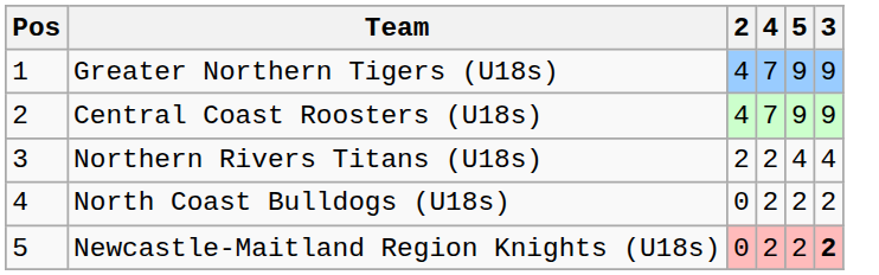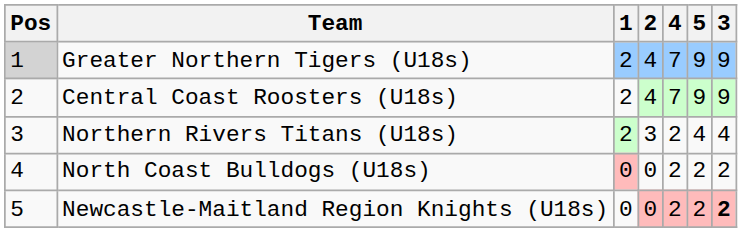+ column: 1 | 2 | 2 | 2 | 0 | 0
Greater Northern Tigers (U18s) | Pos: no background -> lightgrey background
Northern Rivers Titans (U18s) | 2: 2 -> 3
